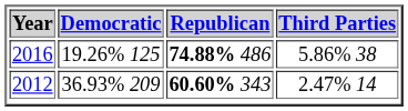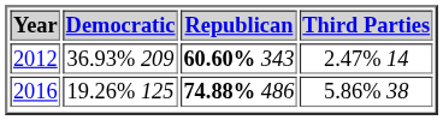rows swapped: 2016 <-> 2012
